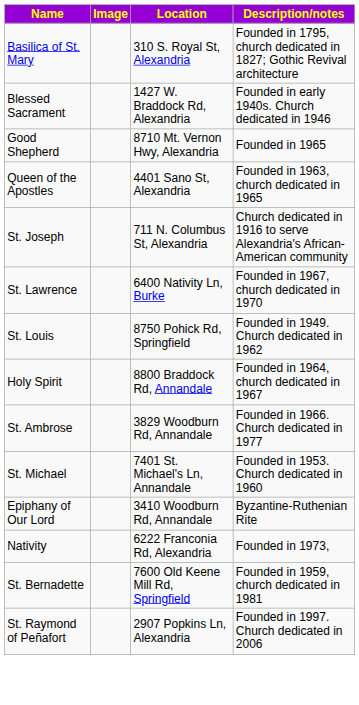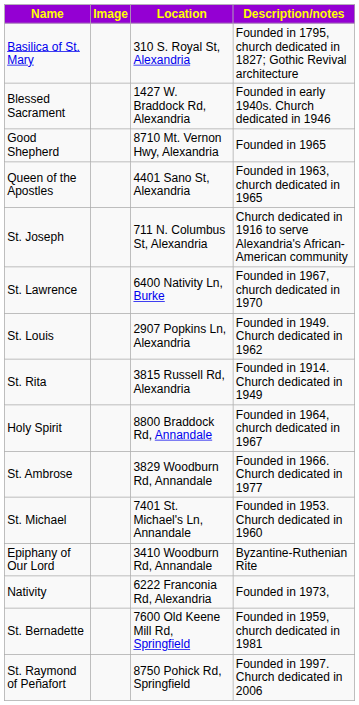St. Louis | Location: 8750 Pohick Rd, Springfield -> 2907 Popkins Ln, Alexandria
+ row: St. Rita | 3815 Russell Rd, Alexandria | Founded in 1914. Church dedicated in 1949
St. Raymond of Peñafort | Location: 2907 Popkins Ln, Alexandria -> 8750 Pohick Rd, Springfield
